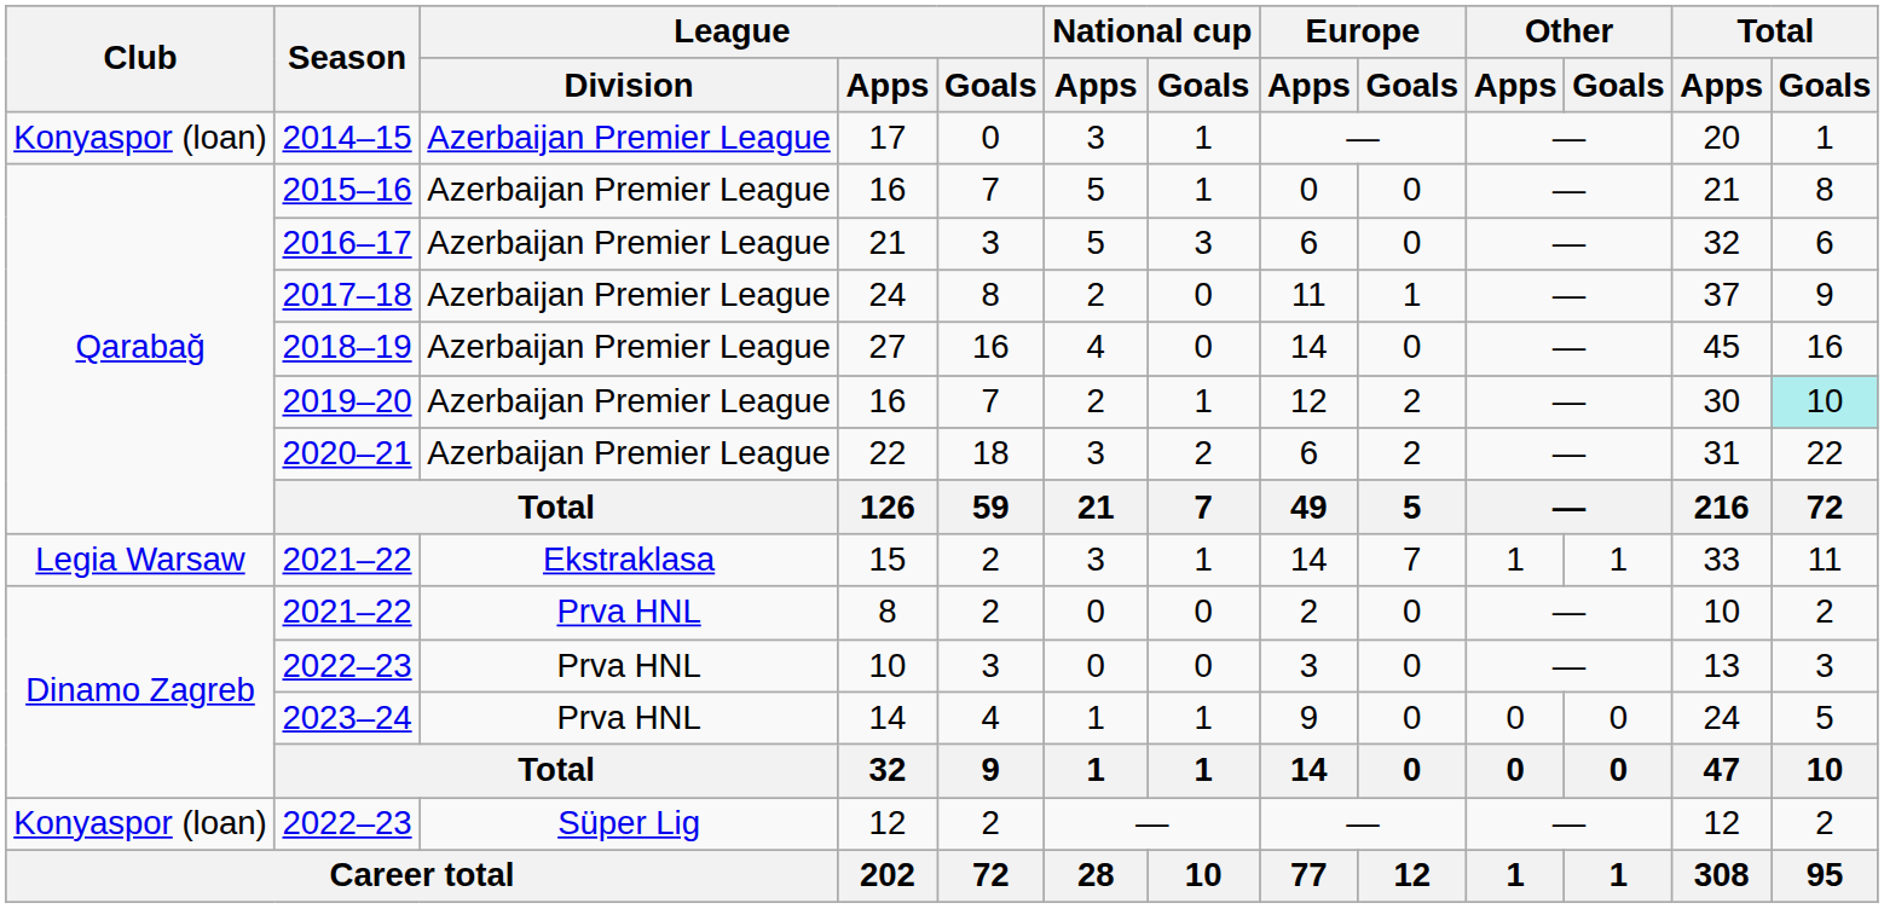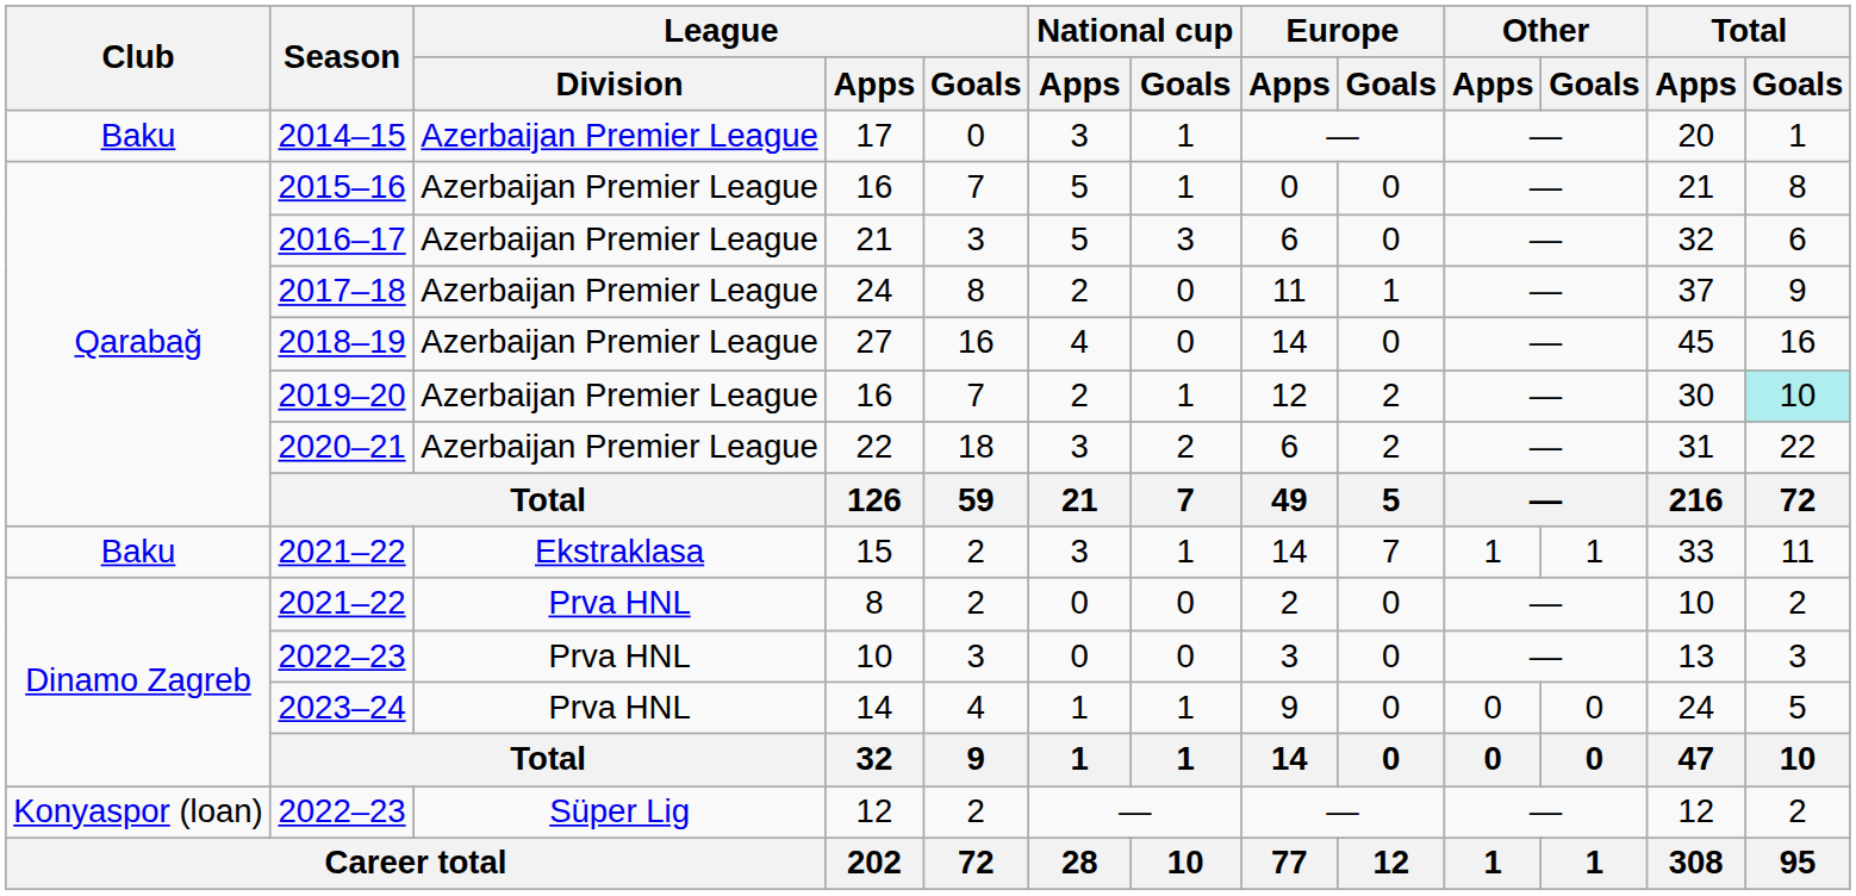17 | Club: Konyaspor (loan) -> Baku
15 | Club: Legia Warsaw -> Baku
